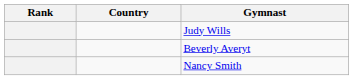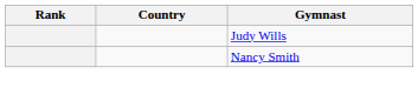- row: Beverly Averyt
